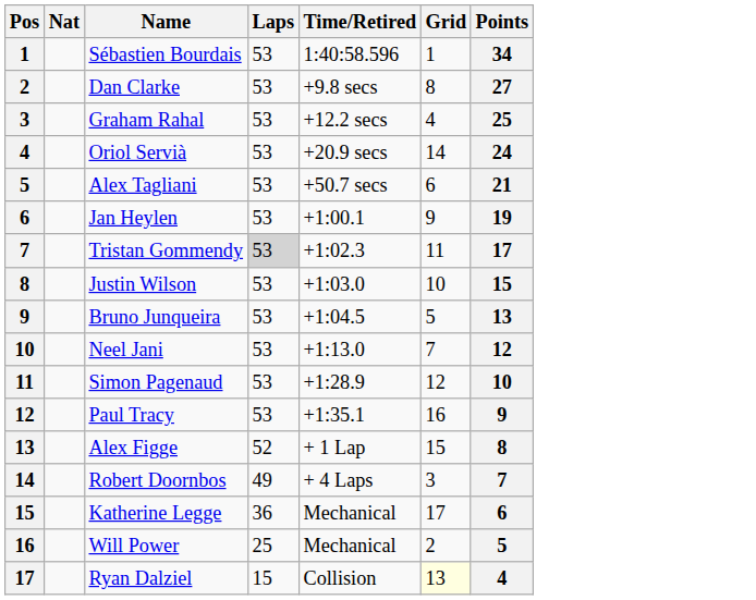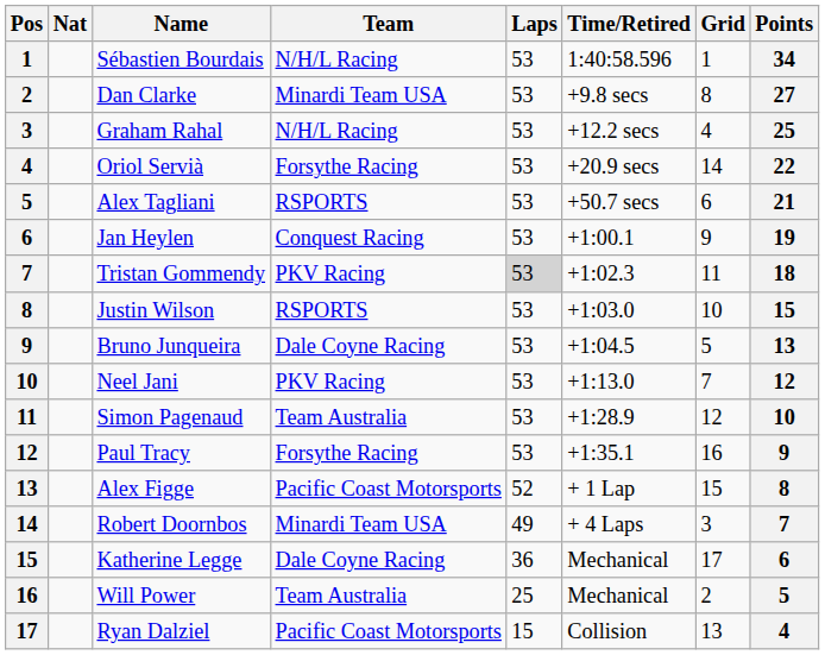+ column: Team | N/H/L Racing | Minardi Team USA | N/H/L Racing | Forsythe Racing | RSPORTS | Conquest Racing | PKV Racing | RSPORTS | Dale Coyne Racing | PKV Racing | Team Australia | Forsythe Racing | Pacific Coast Motorsports | Minardi Team USA | Dale Coyne Racing | Team Australia | Pacific Coast Motorsports
Oriol Servià | Points: 24 -> 22
Tristan Gommendy | Points: 17 -> 18
Ryan Dalziel | Grid: lightyellow background -> no background
